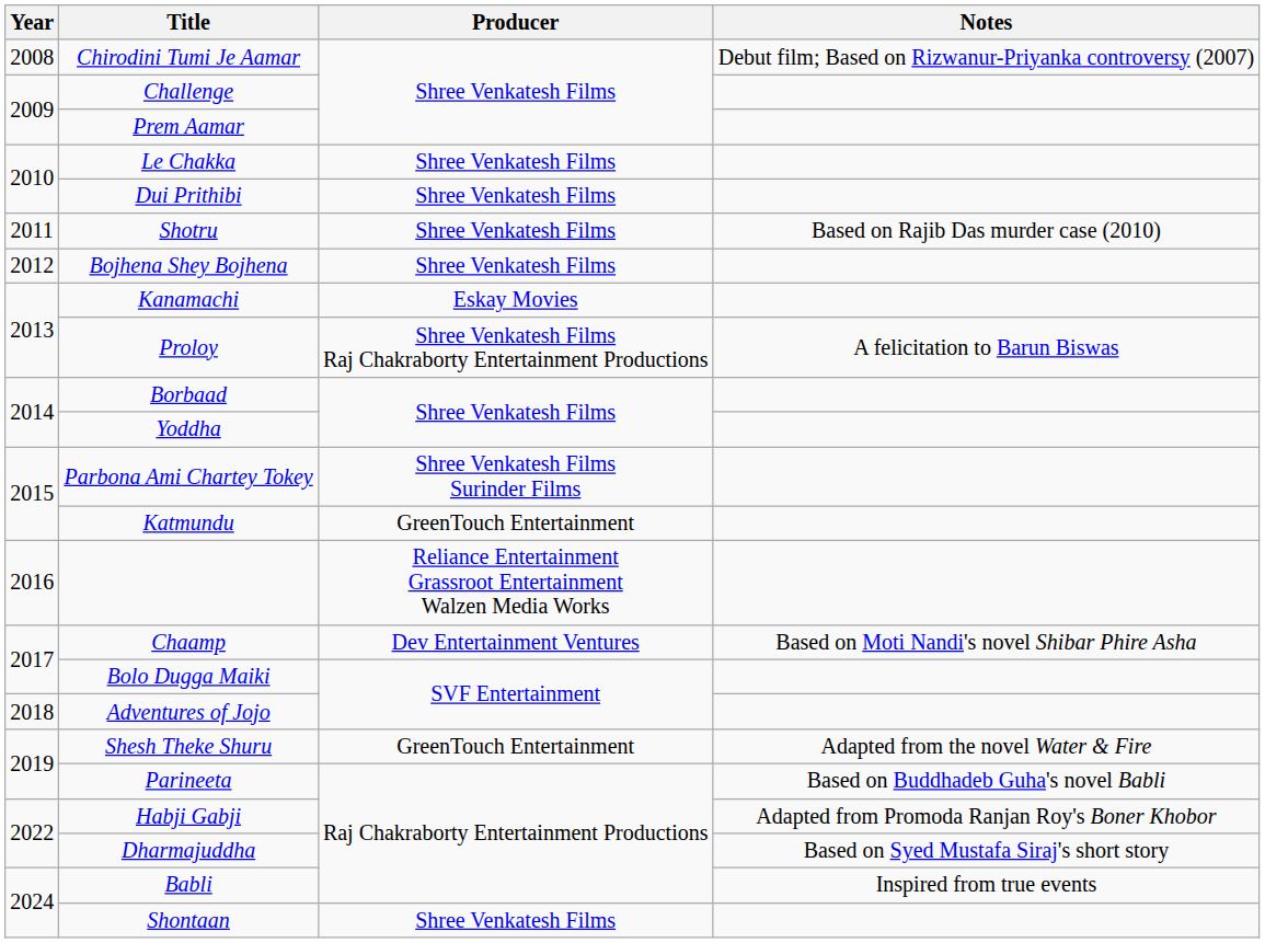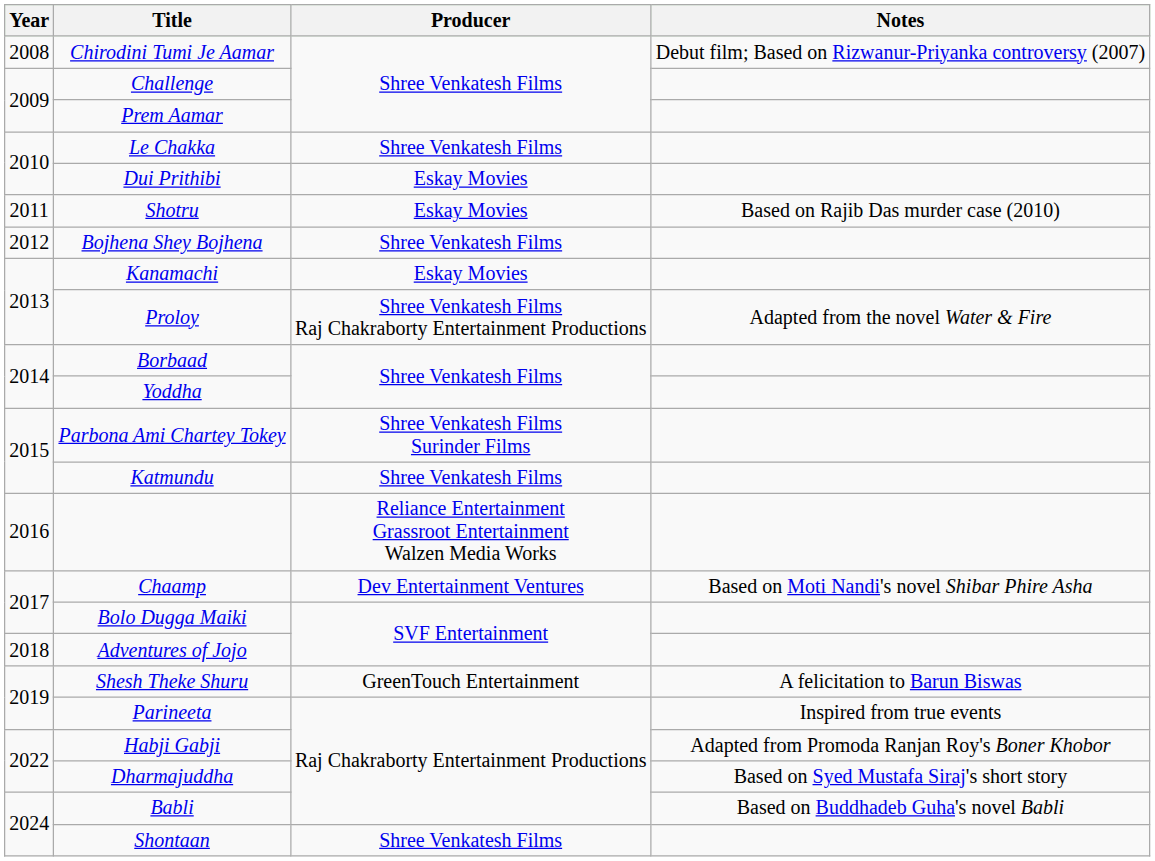Dui Prithibi | Producer: Shree Venkatesh Films -> Eskay Movies
Shotru | Producer: Shree Venkatesh Films -> Eskay Movies
Proloy | Notes: A felicitation to Barun Biswas -> Adapted from the novel Water & Fire
Katmundu | Producer: GreenTouch Entertainment -> Shree Venkatesh Films
Shesh Theke Shuru | Notes: Adapted from the novel Water & Fire -> A felicitation to Barun Biswas
Parineeta | Notes: Based on Buddhadeb Guha's novel Babli -> Inspired from true events
Babli | Notes: Inspired from true events -> Based on Buddhadeb Guha's novel Babli
